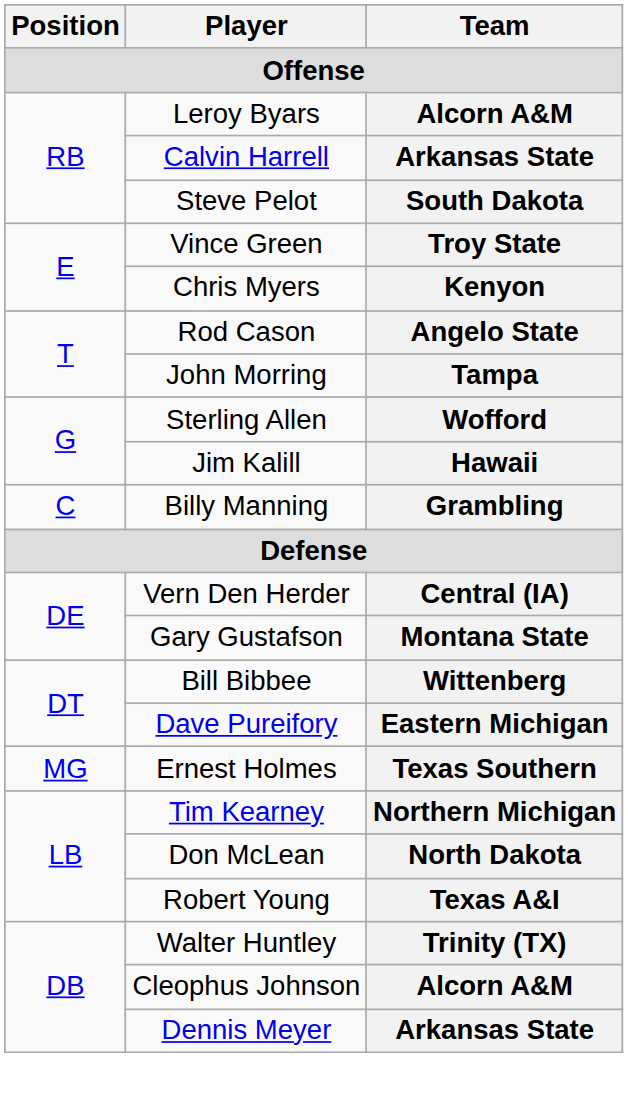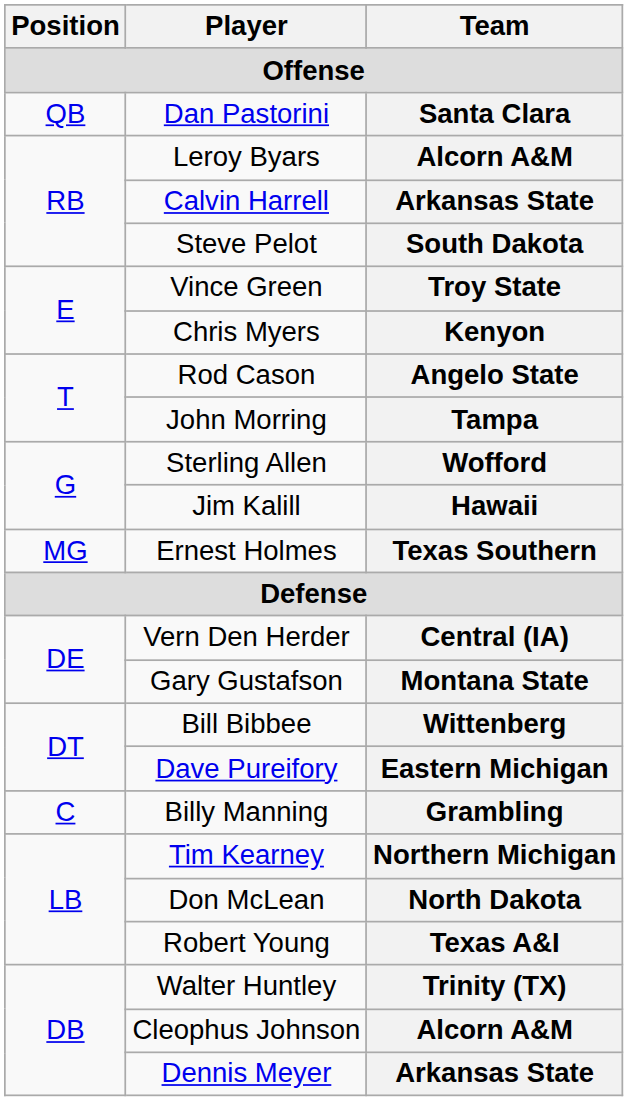+ row: QB | Dan Pastorini | Santa Clara
rows swapped: Grambling <-> Texas Southern
